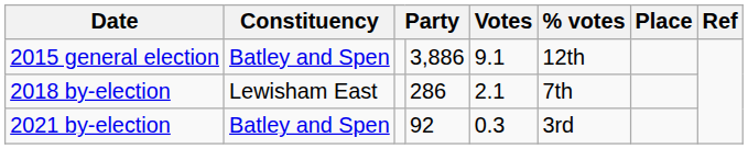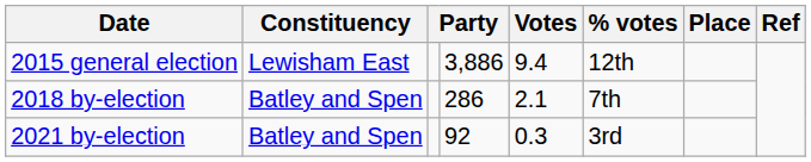2015 general election | Constituency: Batley and Spen -> Lewisham East
2015 general election | Votes: 9.1 -> 9.4
2018 by-election | Constituency: Lewisham East -> Batley and Spen
